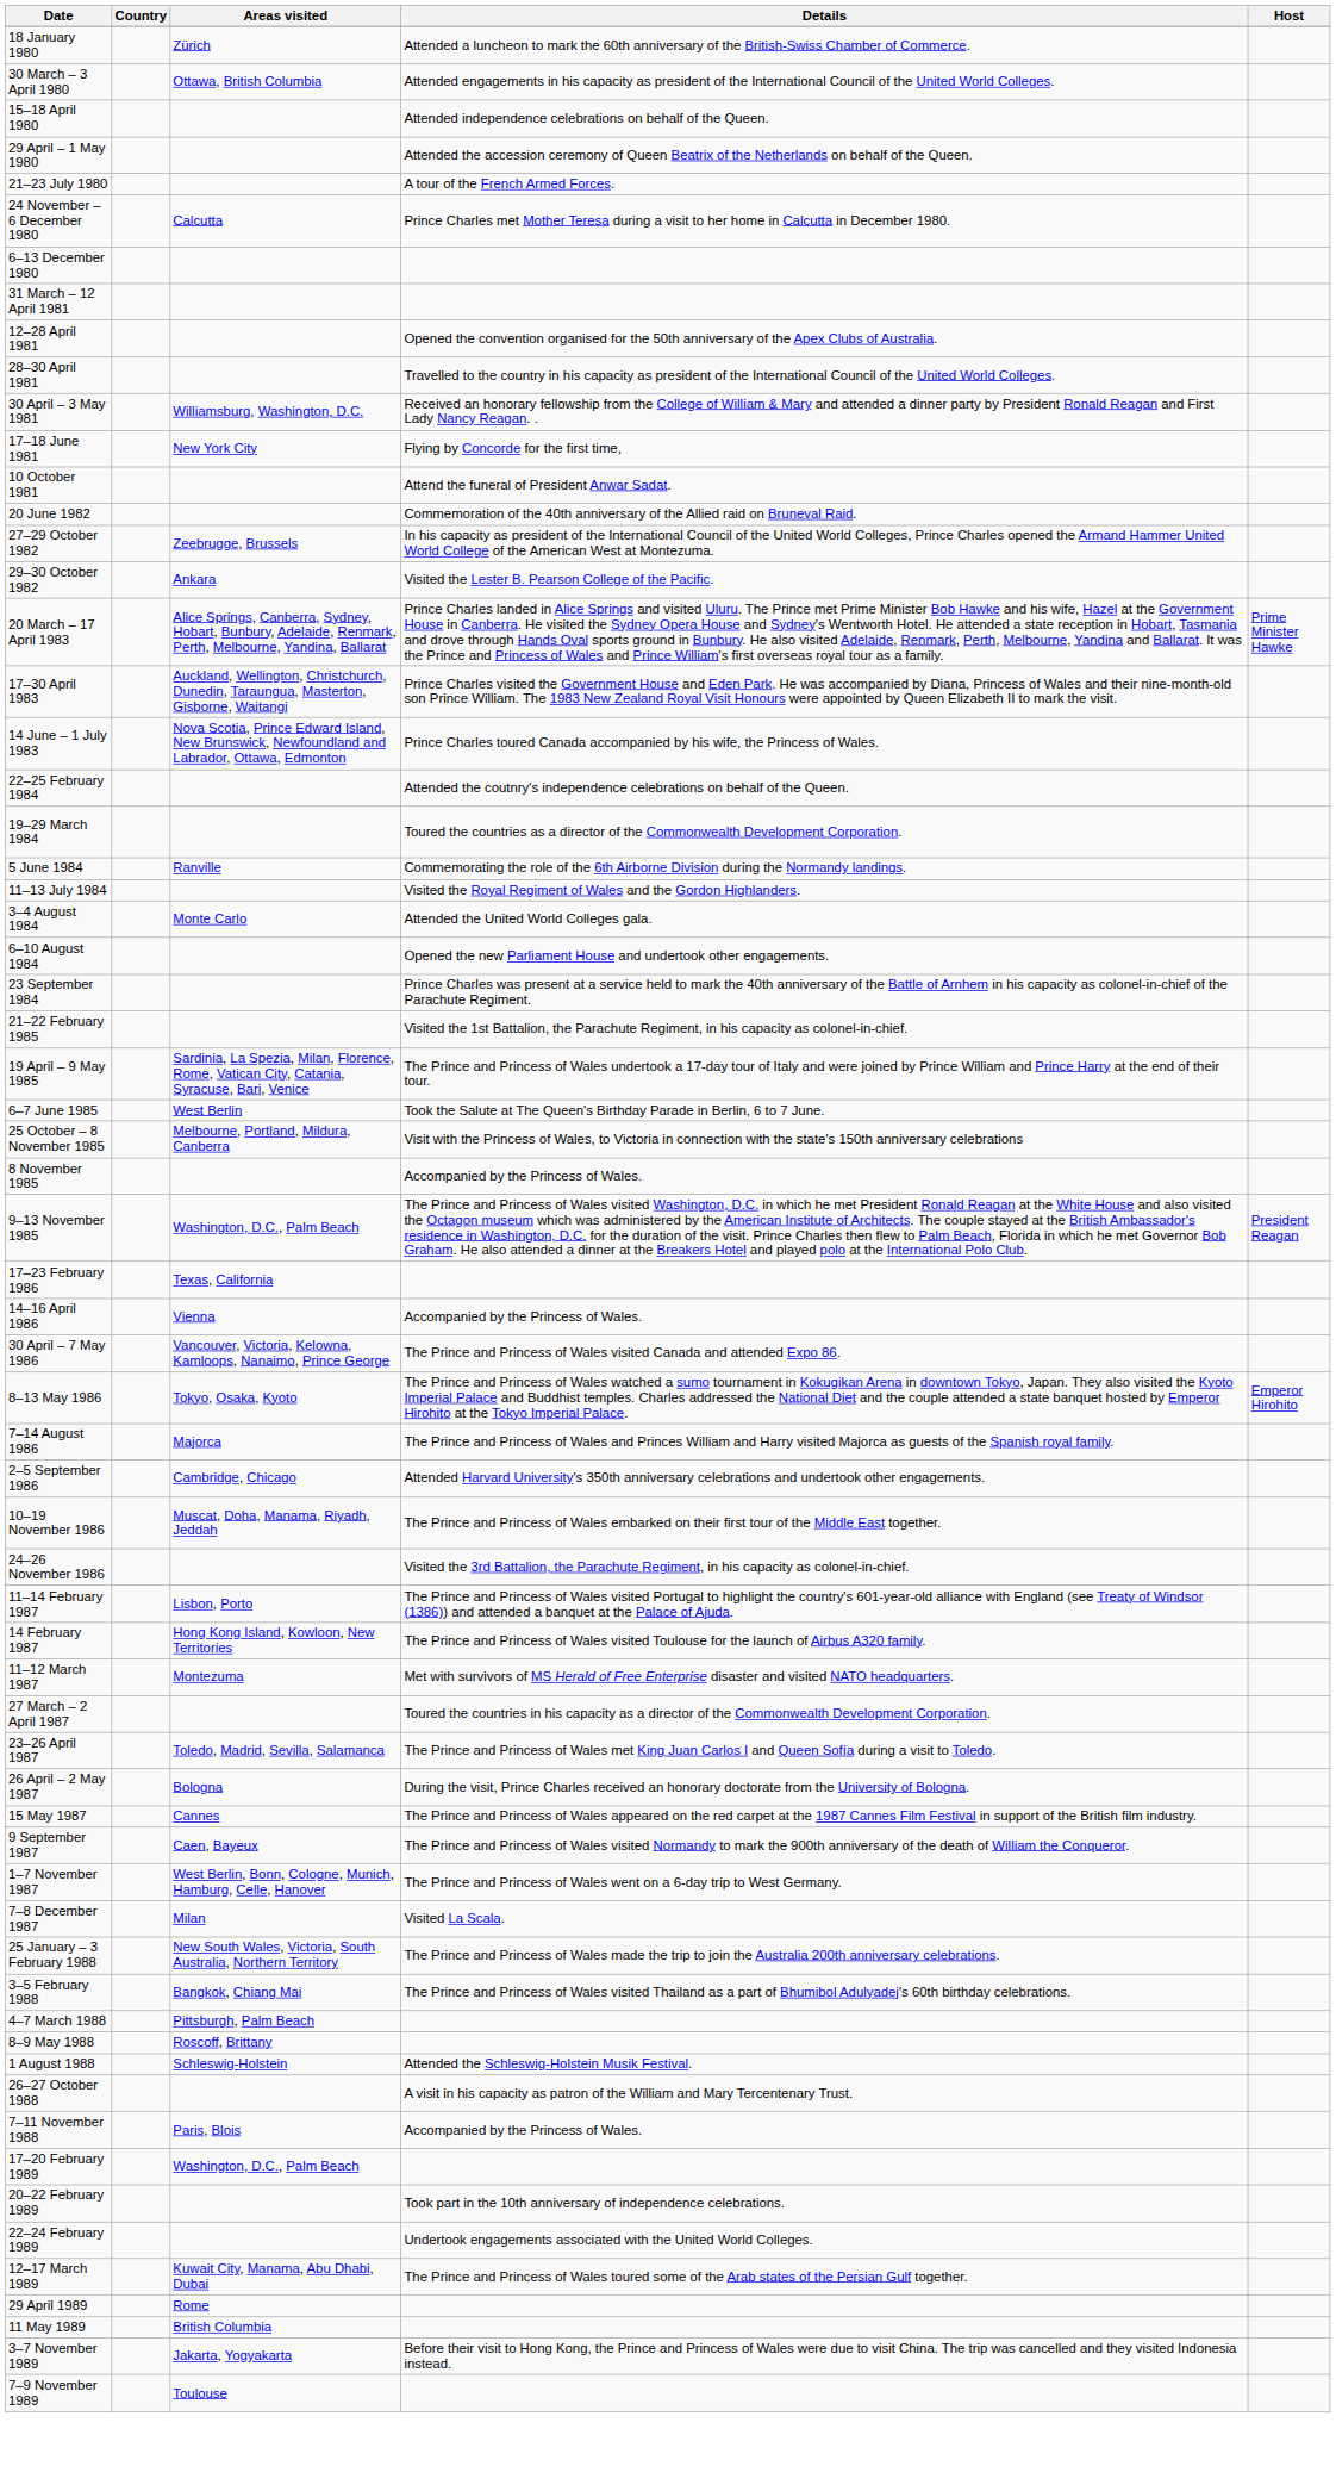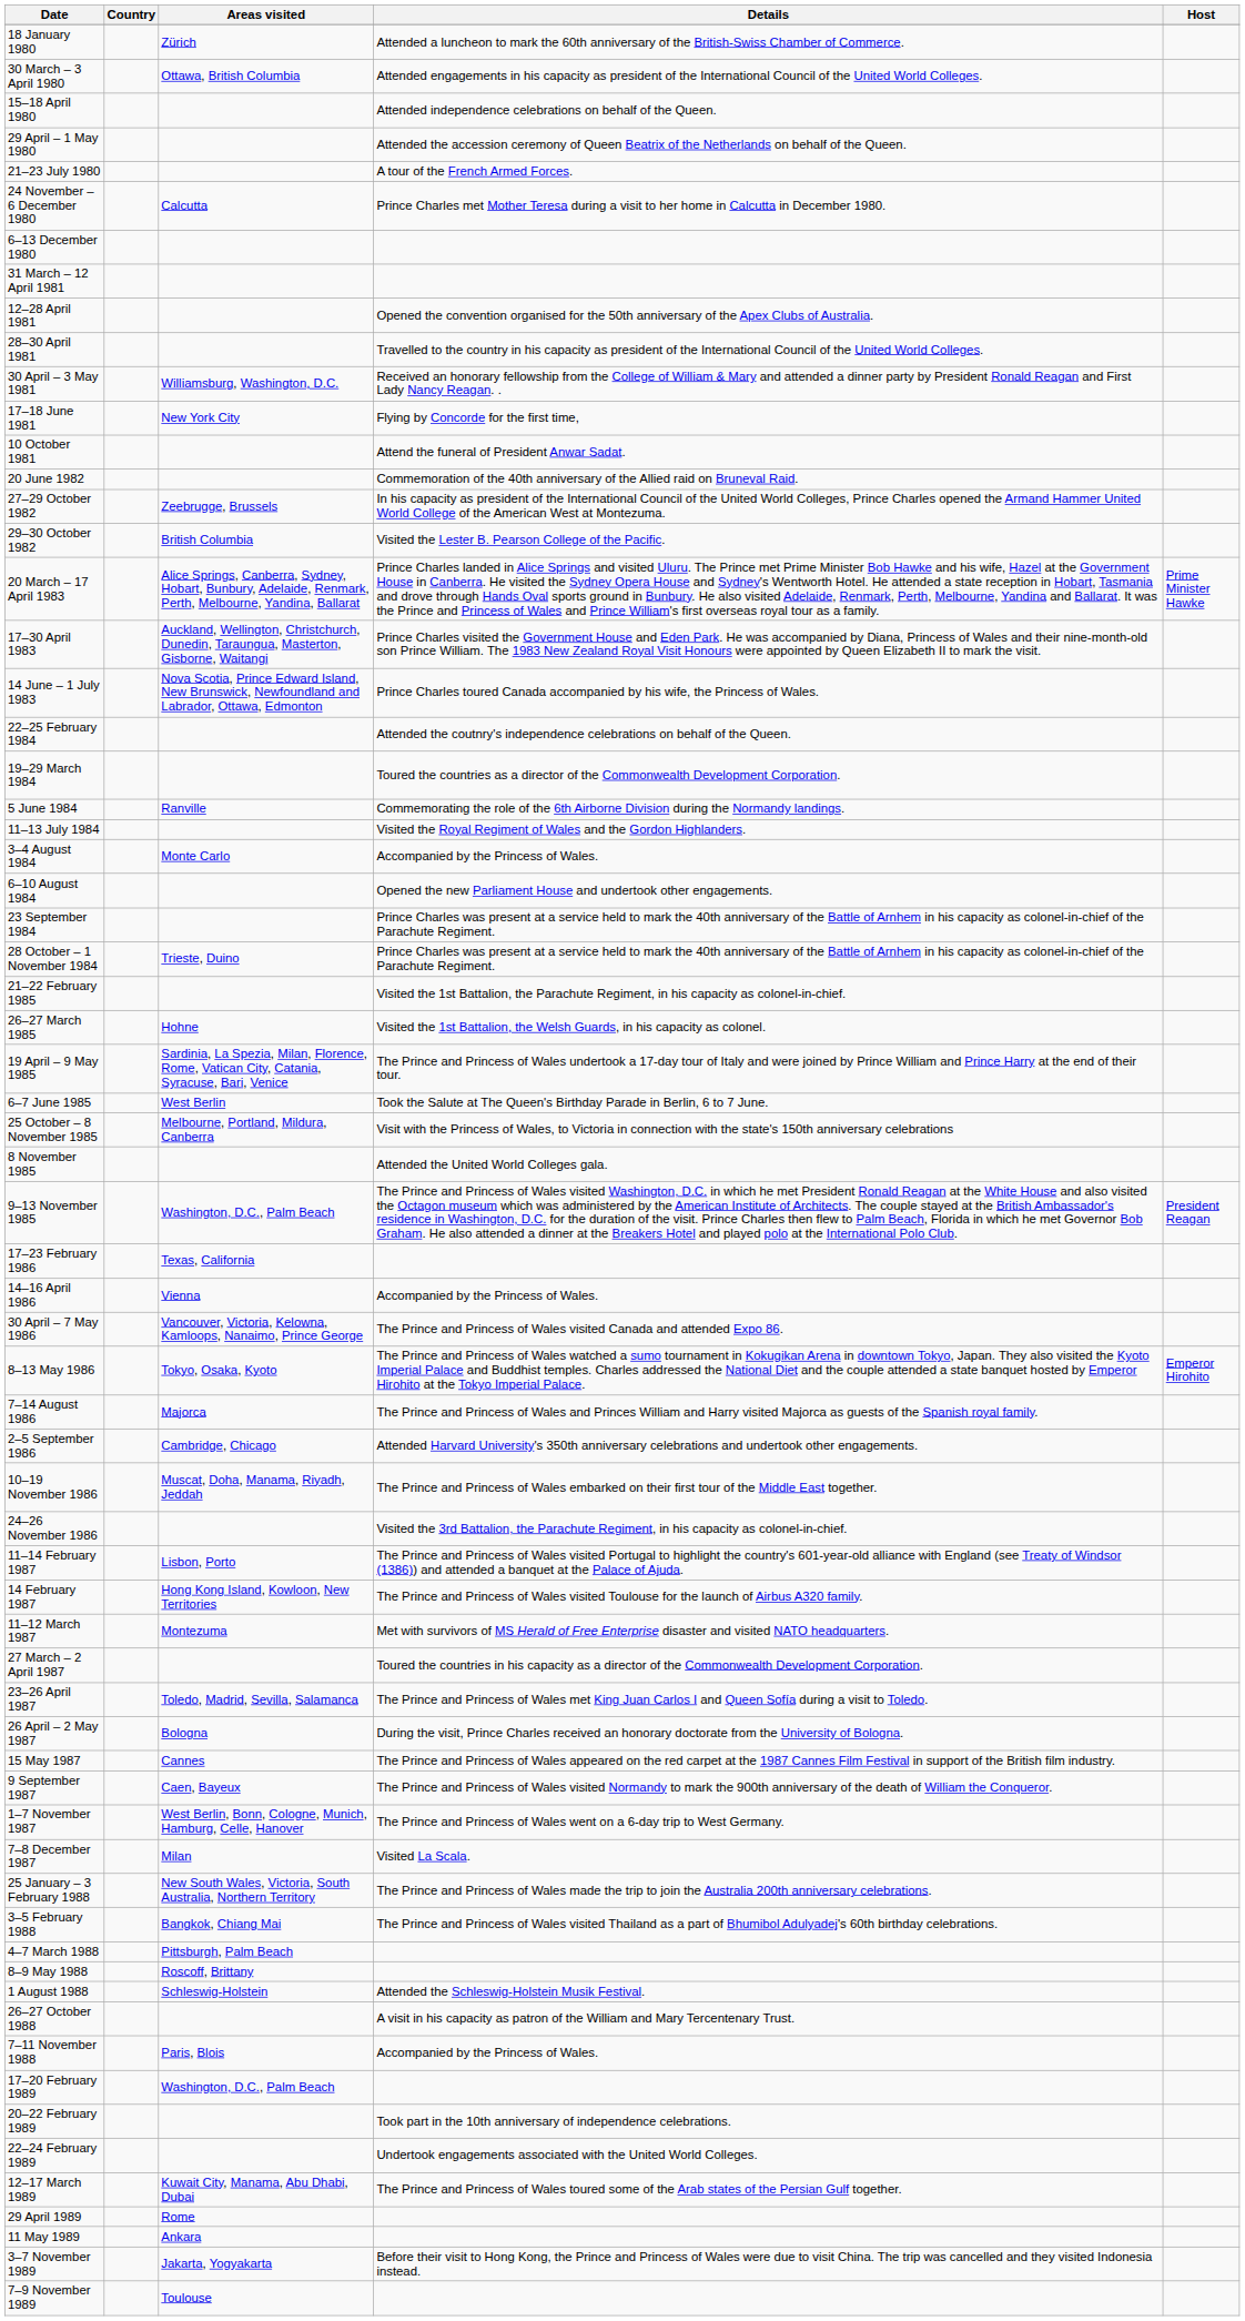29–30 October 1982 | Areas visited: Ankara -> British Columbia
3–4 August 1984 | Details: Attended the United World Colleges gala. -> Accompanied by the Princess of Wales.
+ row: 28 October – 1 November 1984 | Trieste, Duino | Prince Charles was present at a service held to mark the 40th anniversary of the Battle of Arnhem in his capacity as colonel-in-chief of the Parachute Regiment.
+ row: 26–27 March 1985 | Hohne | Visited the 1st Battalion, the Welsh Guards, in his capacity as colonel.
8 November 1985 | Details: Accompanied by the Princess of Wales. -> Attended the United World Colleges gala.
11 May 1989 | Areas visited: British Columbia -> Ankara
